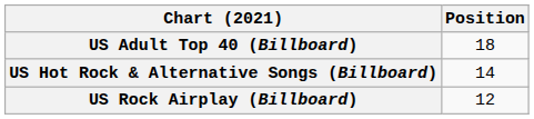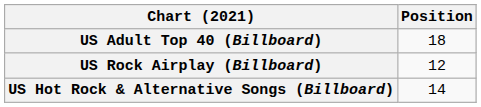rows swapped: US Hot Rock & Alternative Songs (Billboard) <-> US Rock Airplay (Billboard)
